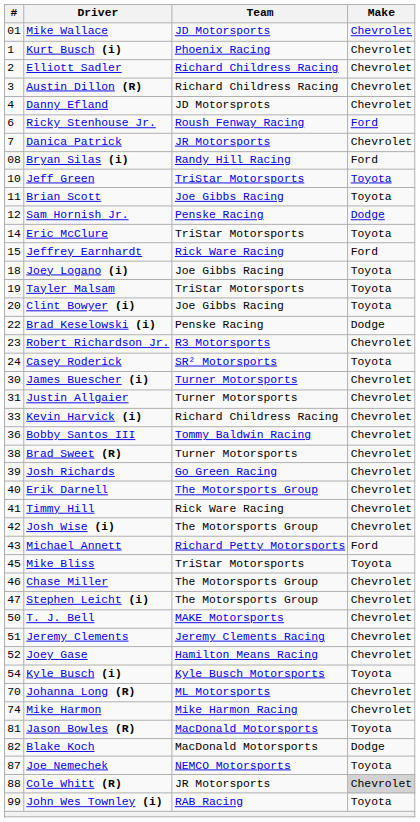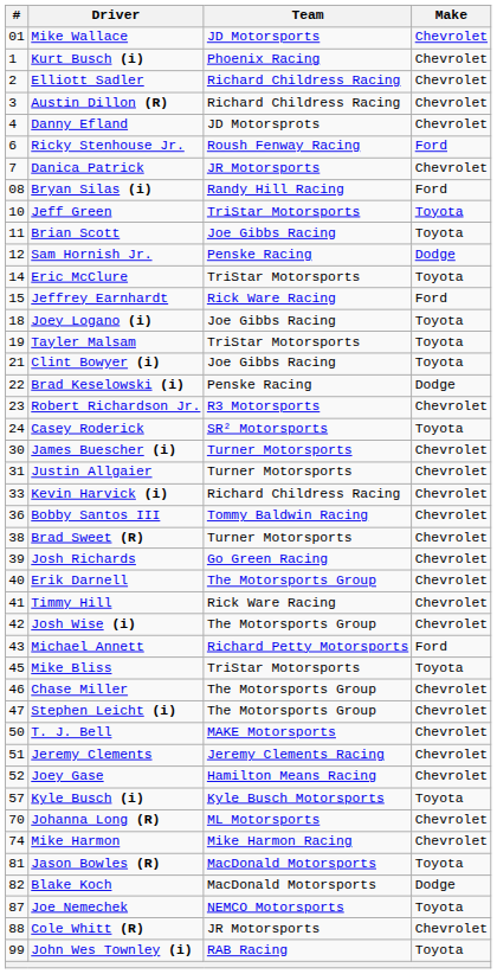Clint Bowyer (i) | #: 20 -> 21
Kyle Busch (i) | #: 54 -> 57
Cole Whitt (R) | Make: lightgrey background -> no background
